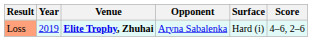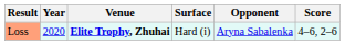columns swapped: Surface <-> Opponent
Loss | Year: 2019 -> 2020
